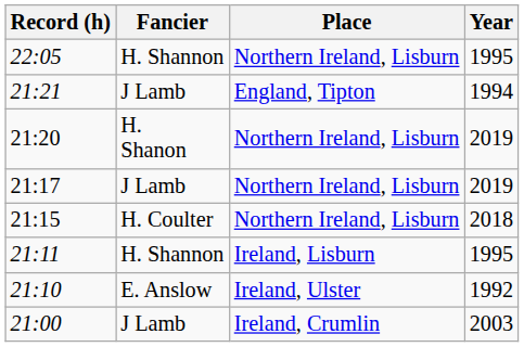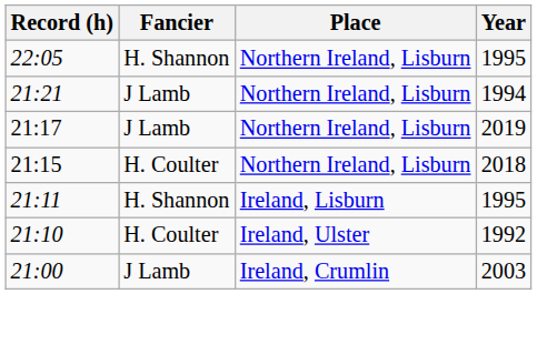21:21 | Place: England, Tipton -> Northern Ireland, Lisburn
- row: 21:20 | H. Shanon | Northern Ireland, Lisburn | 2019
21:10 | Fancier: E. Anslow -> H. Coulter
